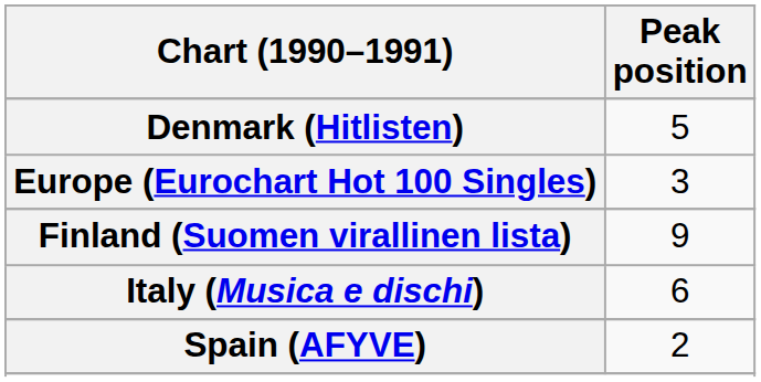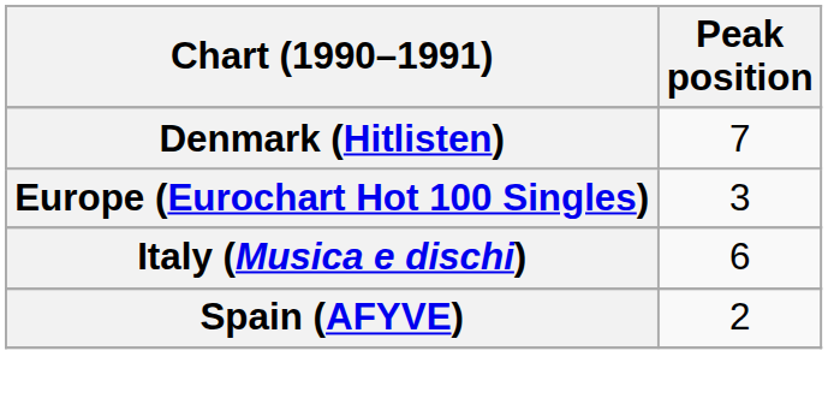Denmark (Hitlisten) | Peak position: 5 -> 7
- row: Finland (Suomen virallinen lista) | 9
